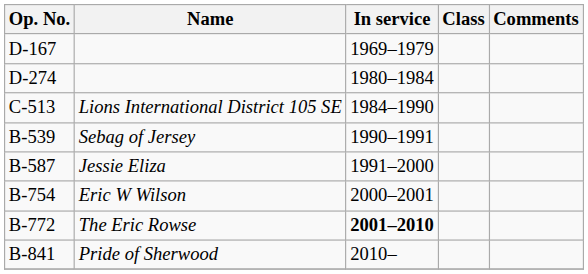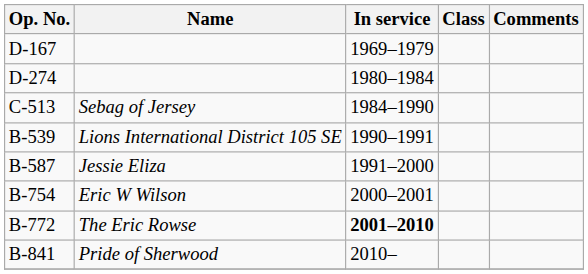C-513 | Name: Lions International District 105 SE -> Sebag of Jersey
B-539 | Name: Sebag of Jersey -> Lions International District 105 SE
